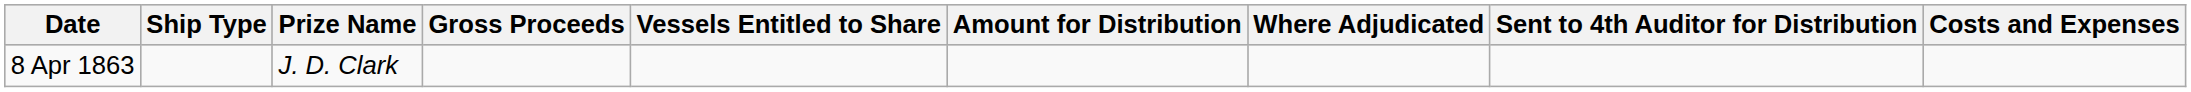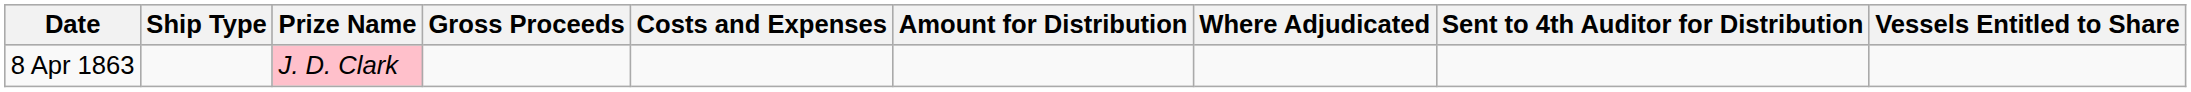columns swapped: Costs and Expenses <-> Vessels Entitled to Share
8 Apr 1863 | Prize Name: no background -> pink background
